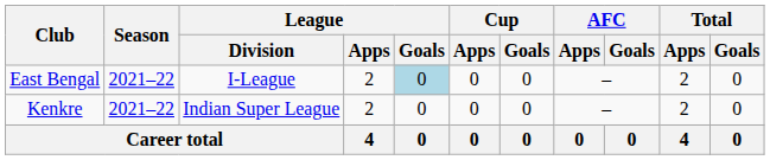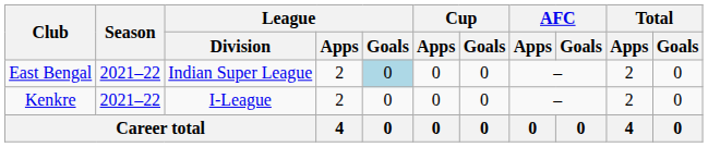East Bengal | League / Division: I-League -> Indian Super League
Kenkre | League / Division: Indian Super League -> I-League
